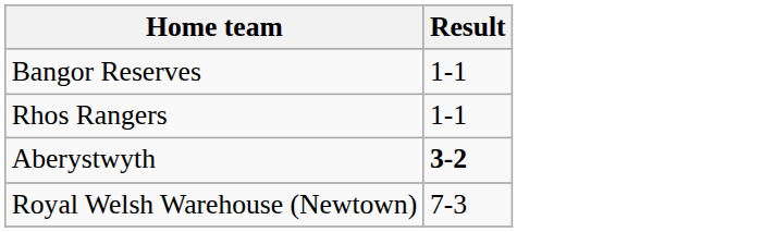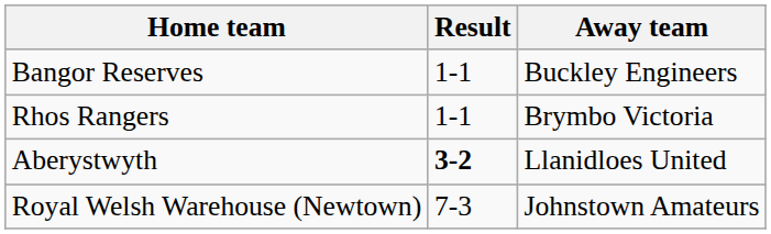+ column: Away team | Buckley Engineers | Brymbo Victoria | Llanidloes United | Johnstown Amateurs
